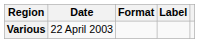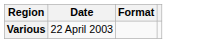- column: Label
